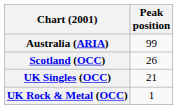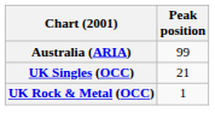- row: Scotland (OCC) | 26
